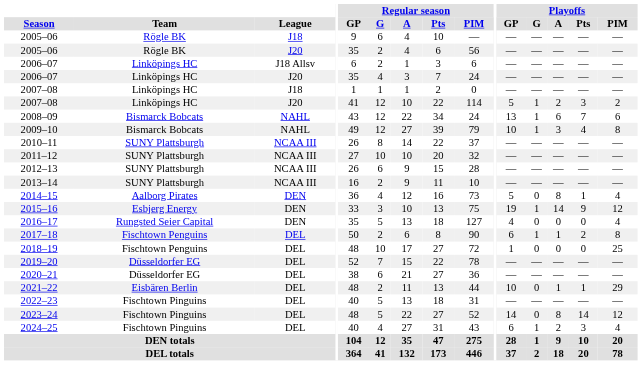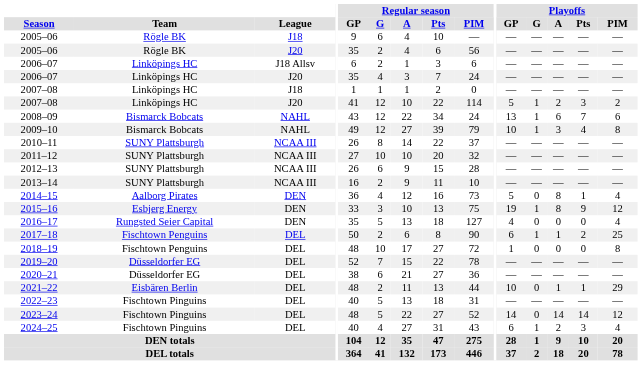2015–16 | Playoffs / A: 14 -> 8
2017–18 | Playoffs / PIM: 8 -> 25
2018–19 | Playoffs / PIM: 25 -> 8
2023–24 | Playoffs / A: 8 -> 14
